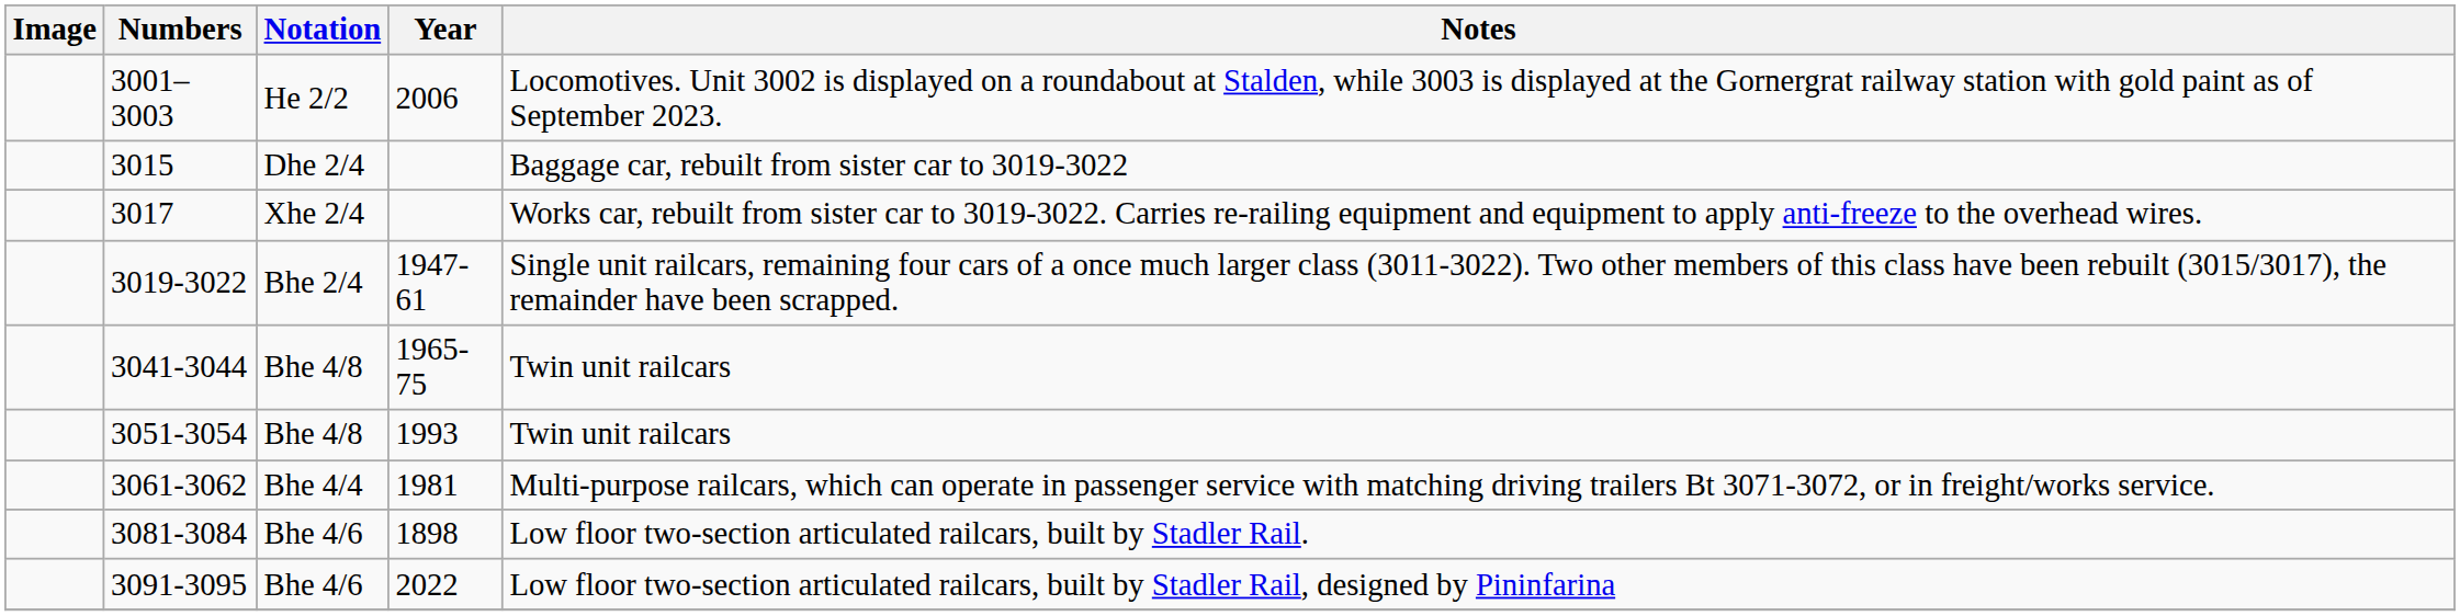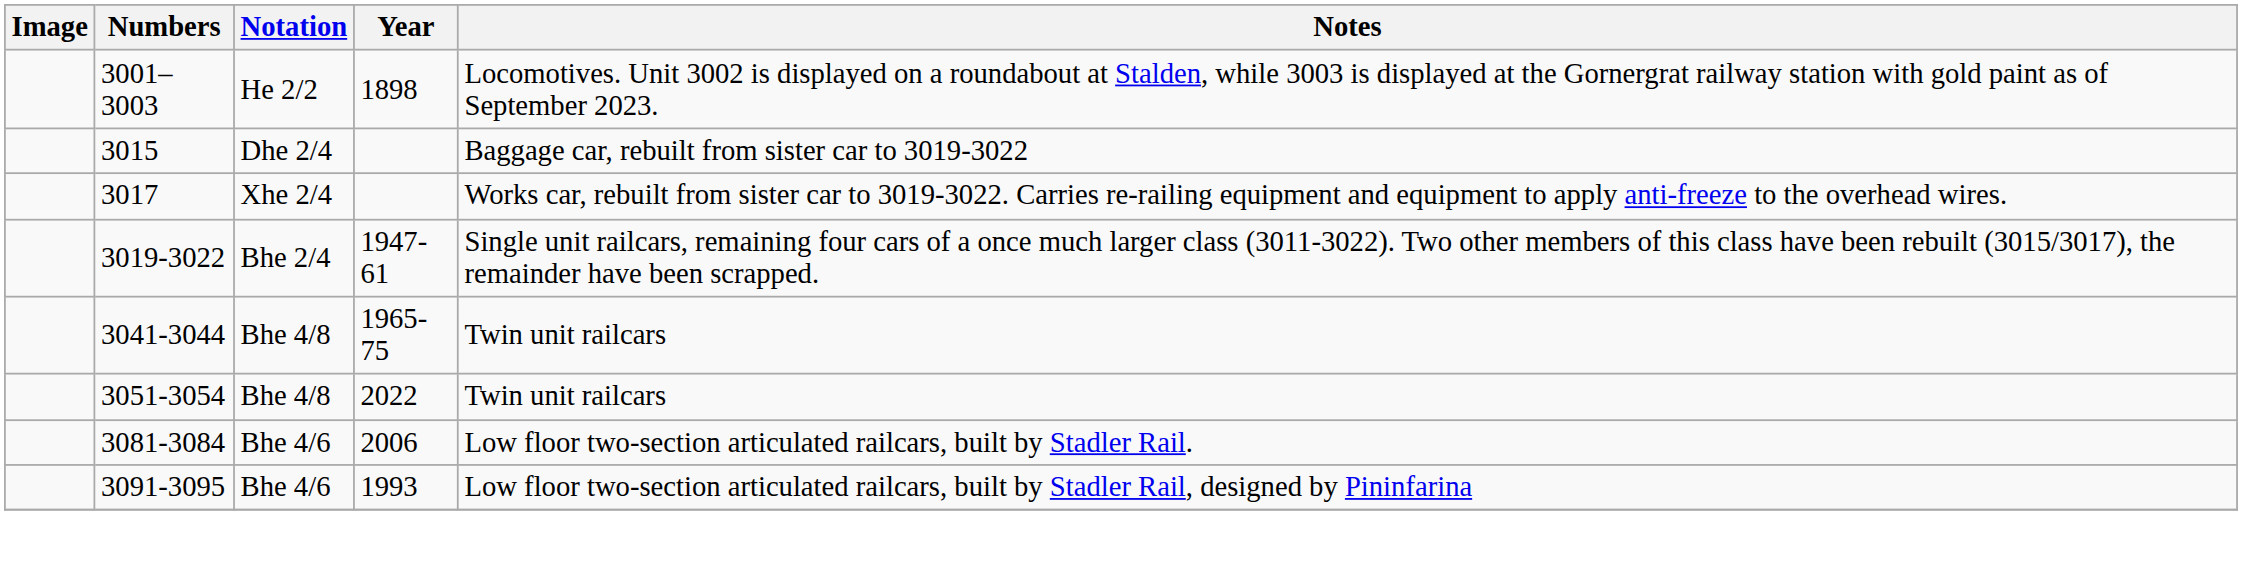3001–3003 | Year: 2006 -> 1898
3051-3054 | Year: 1993 -> 2022
- row: 3061-3062 | Bhe 4/4 | 1981 | Multi-purpose railcars, which can operate in passenger service with matching driving trailers Bt 3071-3072, or in freight/works service.
3081-3084 | Year: 1898 -> 2006
3091-3095 | Year: 2022 -> 1993
